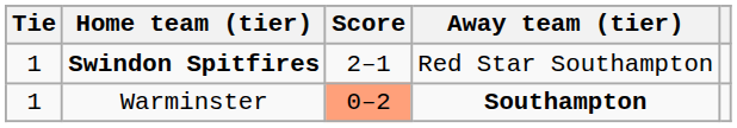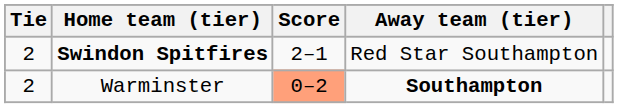Swindon Spitfires | Tie: 1 -> 2
Warminster | Tie: 1 -> 2
